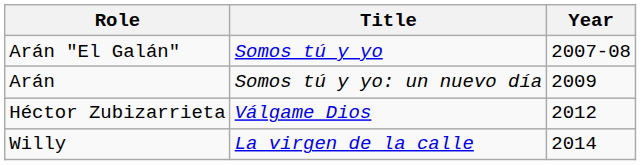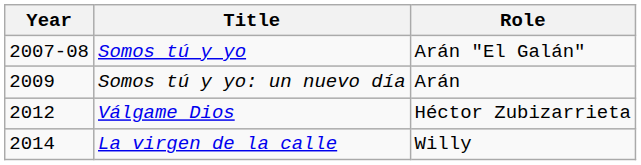columns swapped: Year <-> Role
